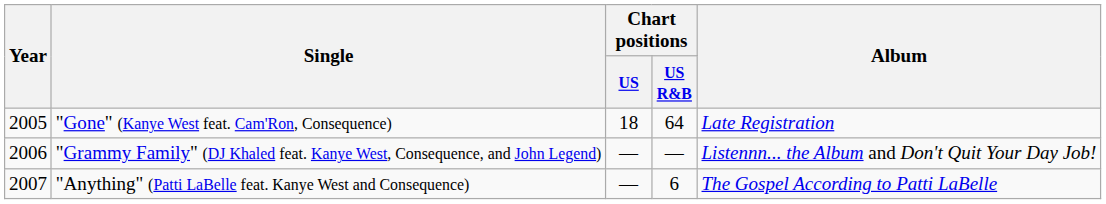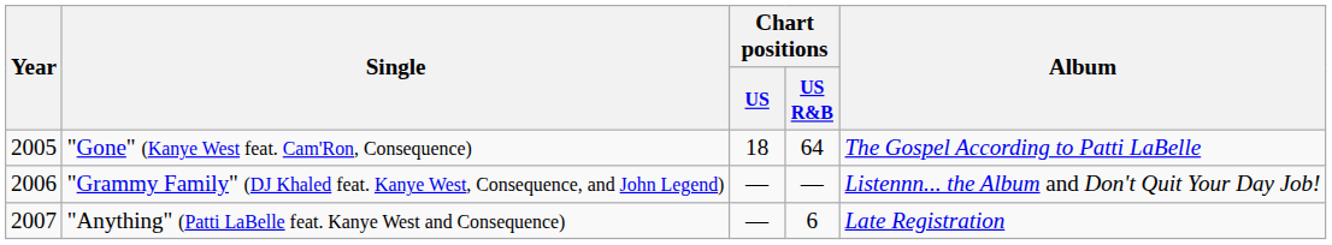"Gone" (Kanye West feat. Cam'Ron, Consequence) | Album: Late Registration -> The Gospel According to Patti LaBelle
"Anything" (Patti LaBelle feat. Kanye West and Consequence) | Album: The Gospel According to Patti LaBelle -> Late Registration
